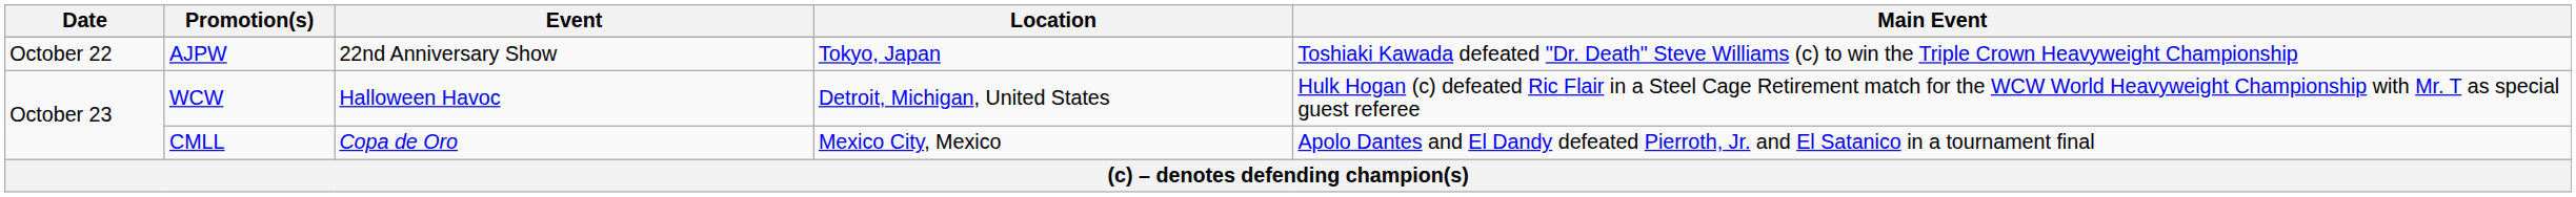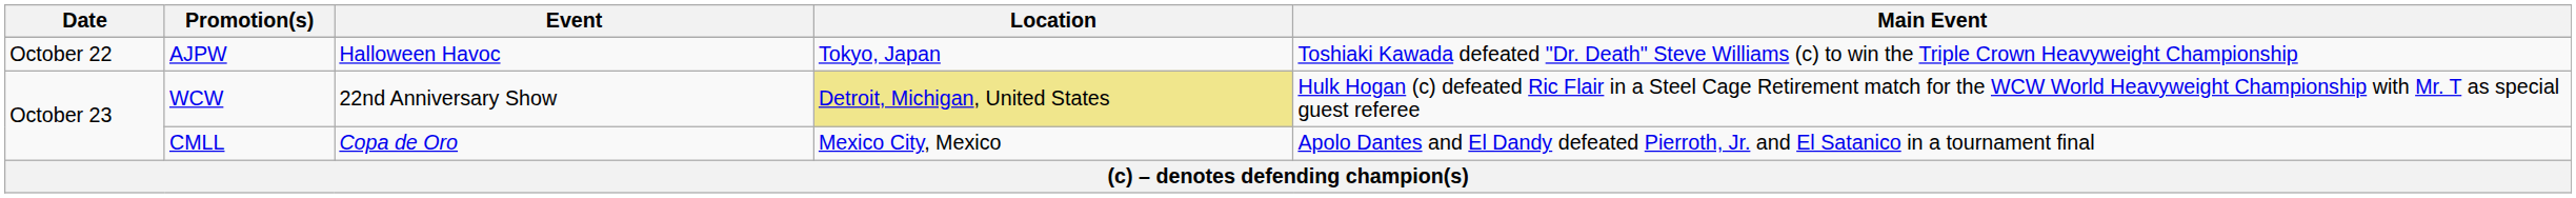AJPW | Event: 22nd Anniversary Show -> Halloween Havoc
WCW | Event: Halloween Havoc -> 22nd Anniversary Show
WCW | Location: no background -> khaki background
